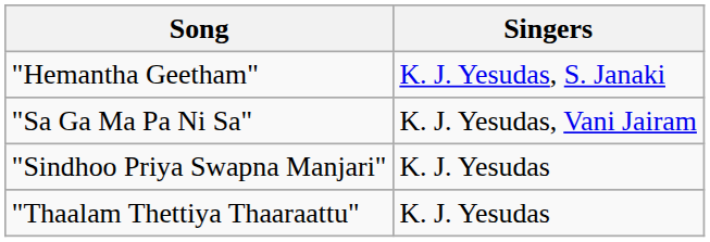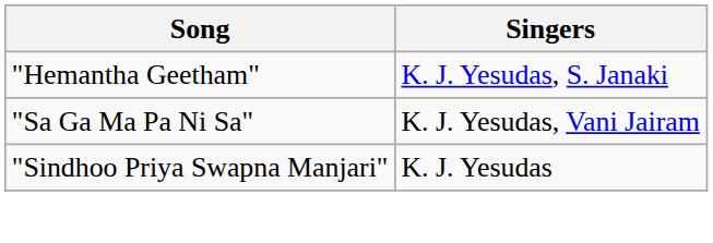- row: "Thaalam Thettiya Thaaraattu" | K. J. Yesudas
